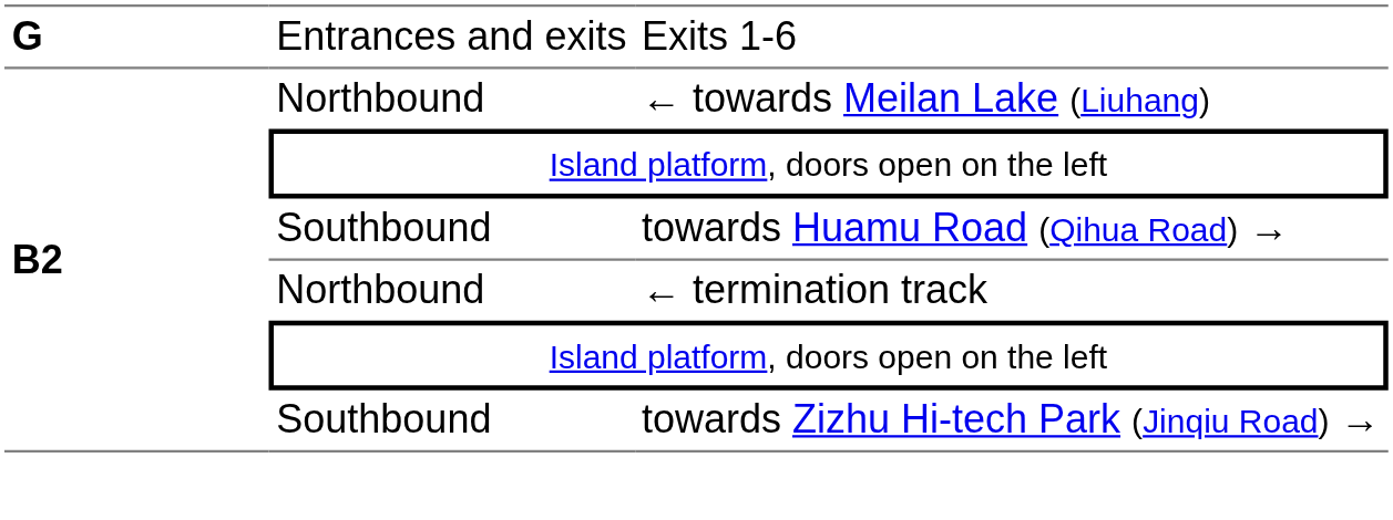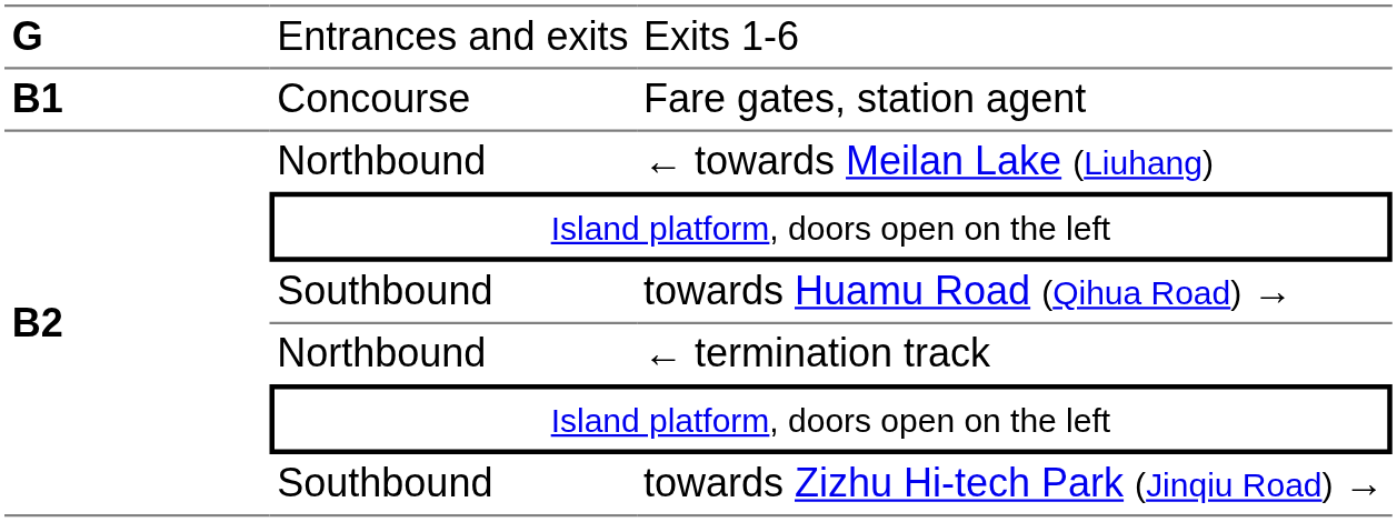+ row: B1 | Concourse | Fare gates, station agent
